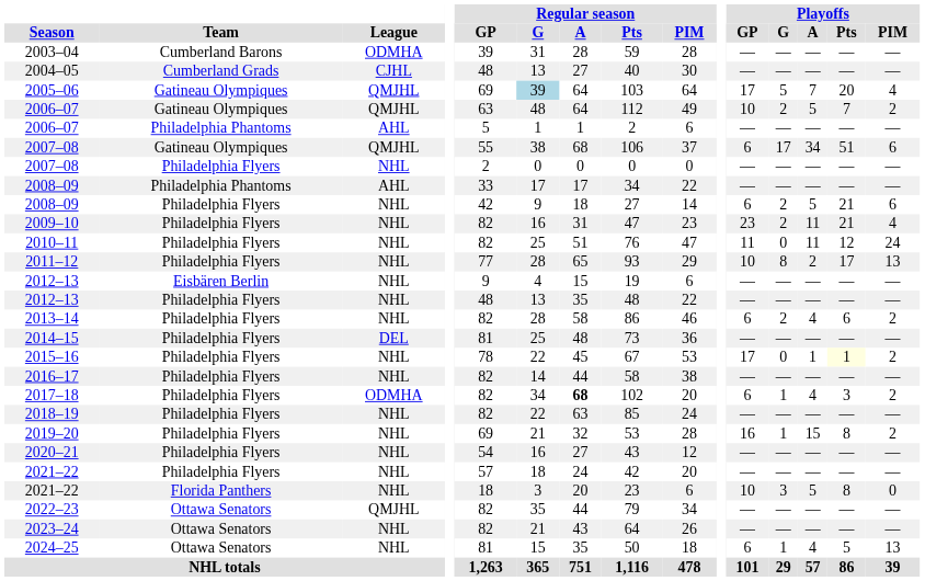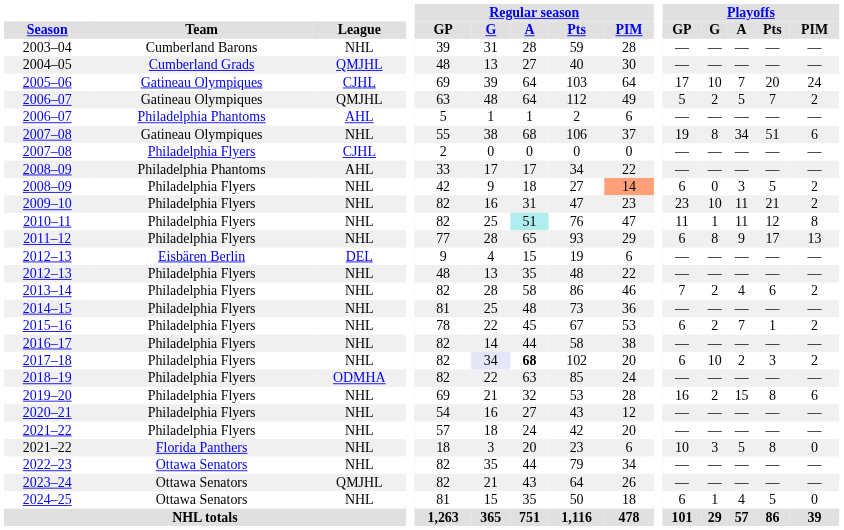2003–04 | League: ODMHA -> NHL
2004–05 | League: CJHL -> QMJHL
2005–06 | League: QMJHL -> CJHL
2005–06 | Regular season / G: lightblue background -> no background
2005–06 | Playoffs / G: 5 -> 10
2005–06 | Playoffs / PIM: 4 -> 24
2006–07 / Gatineau Olympiques | Playoffs / GP: 10 -> 5
2007–08 / Gatineau Olympiques | League: QMJHL -> NHL
2007–08 / Gatineau Olympiques | Playoffs / GP: 6 -> 19
2007–08 / Gatineau Olympiques | Playoffs / G: 17 -> 8
2007–08 / Philadelphia Flyers | League: NHL -> CJHL
2008–09 / Philadelphia Flyers | Regular season / PIM: no background -> lightsalmon background
2008–09 / Philadelphia Flyers | Playoffs / G: 2 -> 0
2008–09 / Philadelphia Flyers | Playoffs / A: 5 -> 3
2008–09 / Philadelphia Flyers | Playoffs / Pts: 21 -> 5
2008–09 / Philadelphia Flyers | Playoffs / PIM: 6 -> 2
2009–10 | Playoffs / G: 2 -> 10
2009–10 | Playoffs / PIM: 4 -> 2
2010–11 | Regular season / A: no background -> paleturquoise background
2010–11 | Playoffs / G: 0 -> 1
2010–11 | Playoffs / PIM: 24 -> 8
2011–12 | Playoffs / GP: 10 -> 6
2011–12 | Playoffs / A: 2 -> 9
2012–13 / Eisbären Berlin | League: NHL -> DEL
2013–14 | Playoffs / GP: 6 -> 7
2014–15 | League: DEL -> NHL
2015–16 | Playoffs / GP: 17 -> 6
2015–16 | Playoffs / G: 0 -> 2
2015–16 | Playoffs / A: 1 -> 7
2015–16 | Playoffs / Pts: lightyellow background -> no background
2017–18 | League: ODMHA -> NHL
2017–18 | Regular season / G: no background -> lavender background
2017–18 | Playoffs / G: 1 -> 10
2017–18 | Playoffs / A: 4 -> 2
2018–19 | League: NHL -> ODMHA
2019–20 | Playoffs / G: 1 -> 2
2019–20 | Playoffs / PIM: 2 -> 6
2022–23 | League: QMJHL -> NHL
2023–24 | League: NHL -> QMJHL
2024–25 | Playoffs / PIM: 13 -> 0
